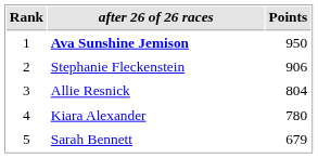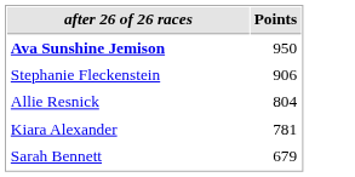- column: Rank | 1 | 2 | 3 | 4 | 5
Kiara Alexander | Points: 780 -> 781
